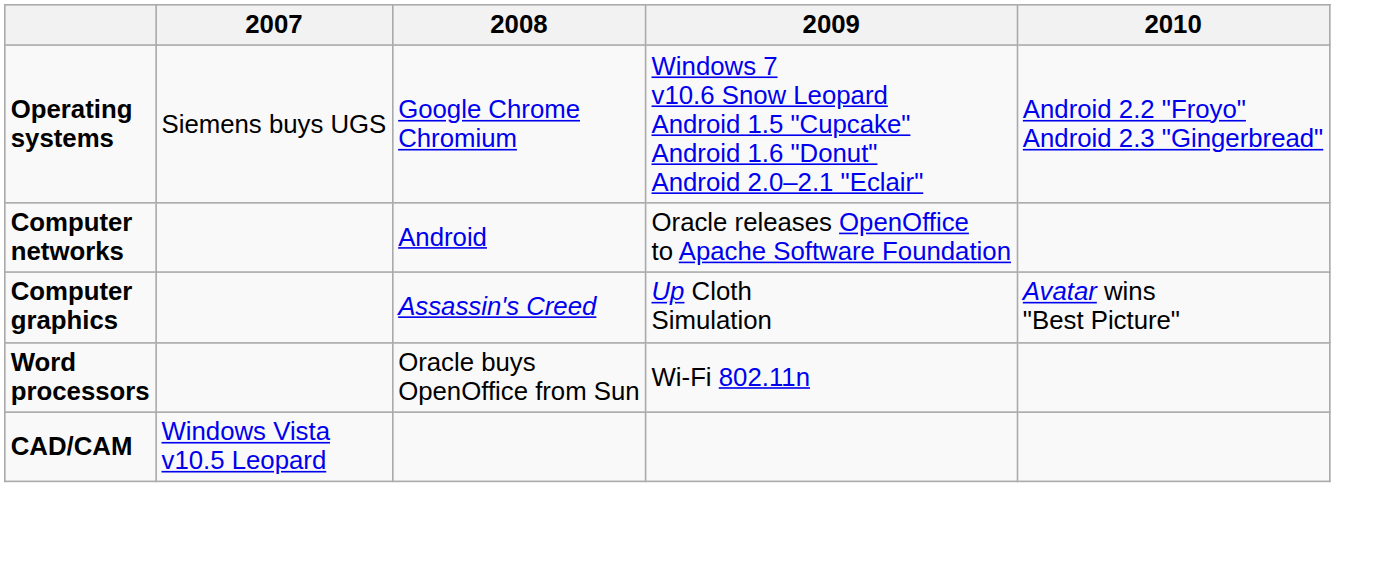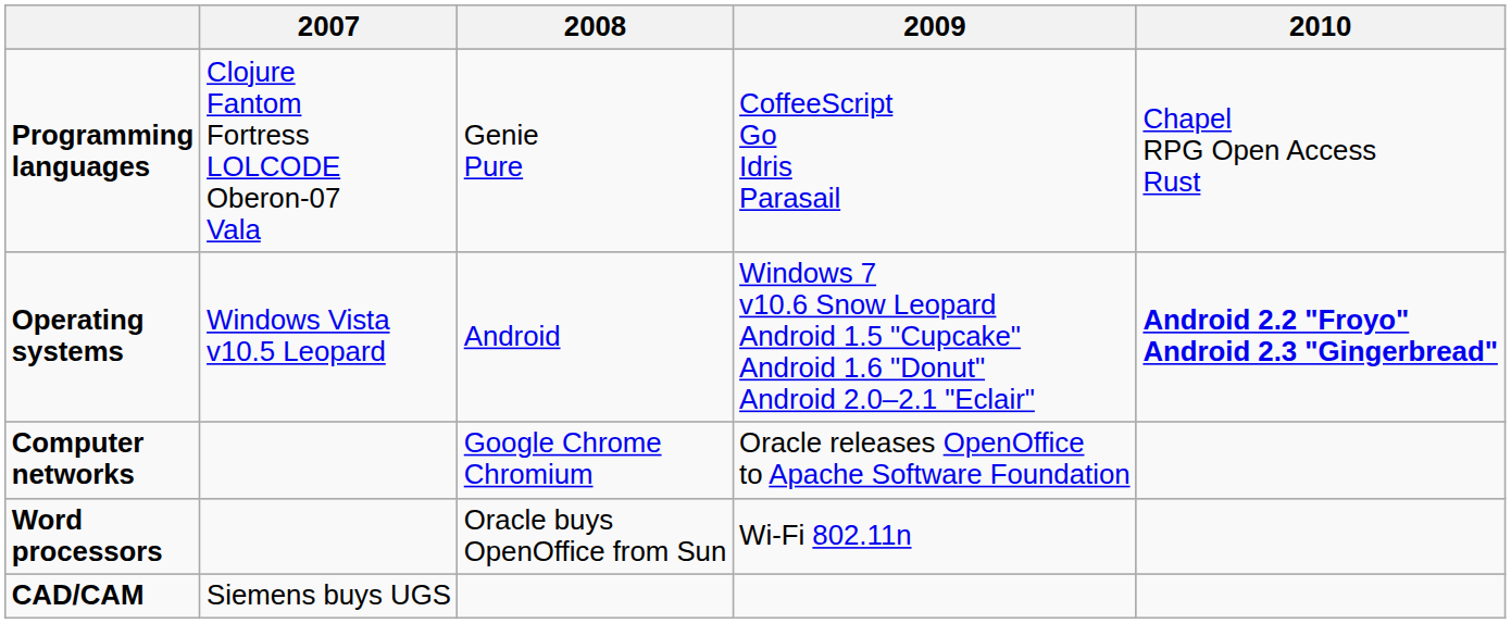+ row: Programming languages | Clojure Fantom Fortress LOLCODE Oberon-07 Vala | Genie Pure | CoffeeScript Go Idris Parasail | Chapel RPG Open Access Rust
Operating systems | 2007: Siemens buys UGS -> Windows Vista v10.5 Leopard
Operating systems | 2008: Google Chrome Chromium -> Android
Operating systems | 2010: normal -> bold
Computer networks | 2008: Android -> Google Chrome Chromium
- row: Computer graphics | Assassin's Creed | Up Cloth Simulation | Avatar wins "Best Picture"
CAD/CAM | 2007: Windows Vista v10.5 Leopard -> Siemens buys UGS
